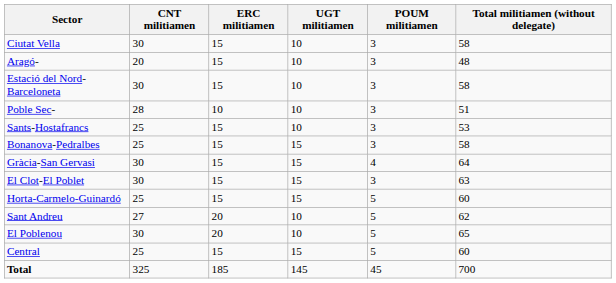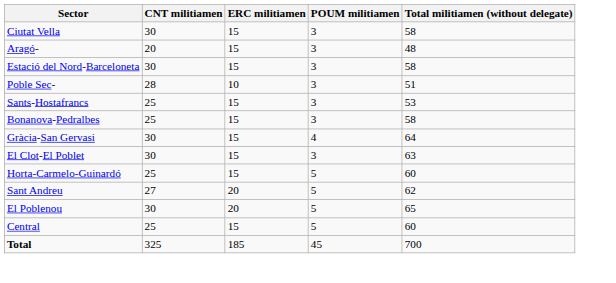- column: UGT militiamen | 10 | 10 | 10 | 10 | 10 | 15 | 15 | 15 | 15 | 10 | 10 | 15 | 145
